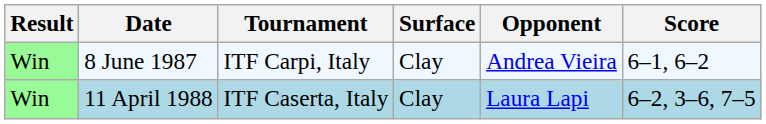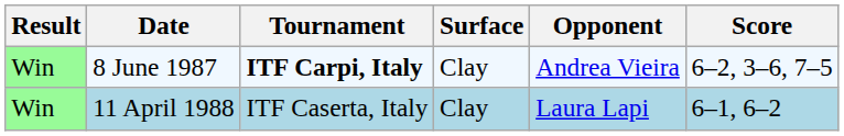8 June 1987 | Tournament: normal -> bold
8 June 1987 | Score: 6–1, 6–2 -> 6–2, 3–6, 7–5
11 April 1988 | Score: 6–2, 3–6, 7–5 -> 6–1, 6–2
